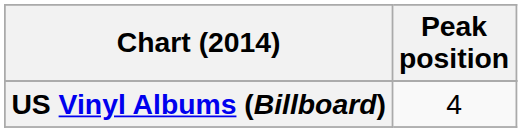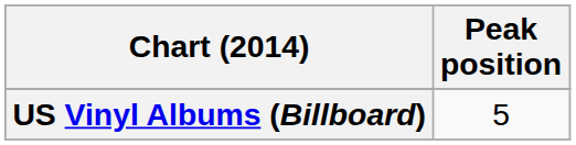US Vinyl Albums (Billboard) | Peak position: 4 -> 5
